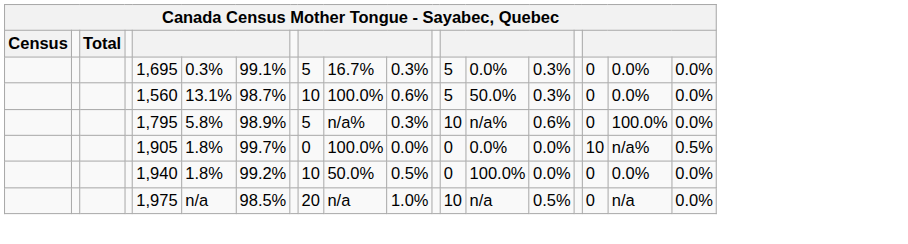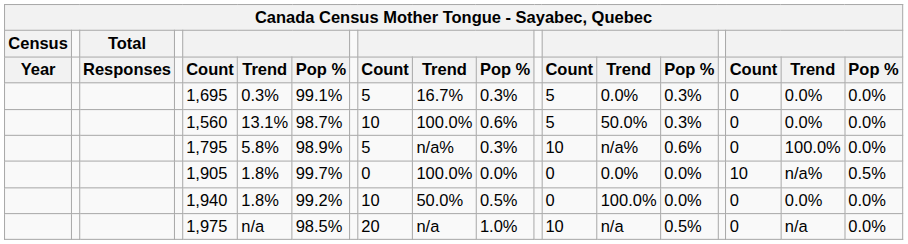+ row: Year | Responses | Count | Trend | Pop % | Count | Trend | Pop % | Count | Trend | Pop % | Count | Trend | Pop %
